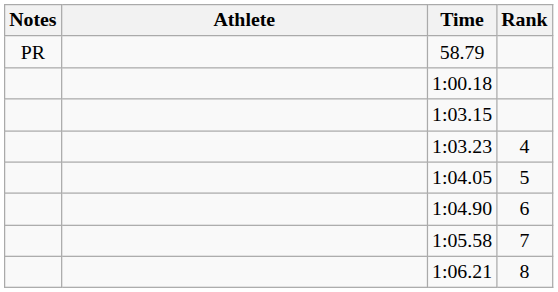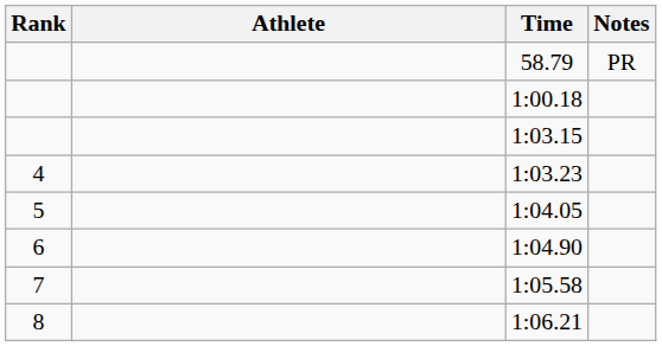columns swapped: Rank <-> Notes
